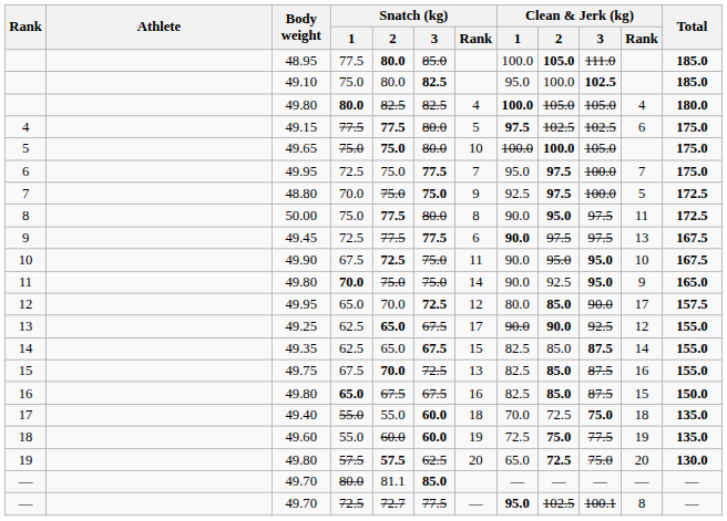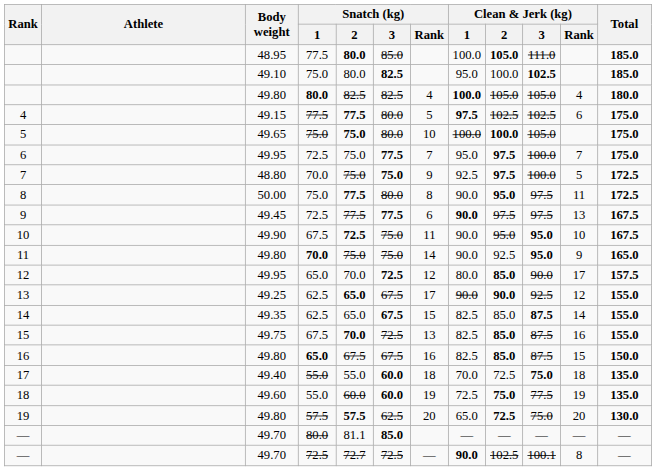— / 72.5 | Snatch (kg) / 3: 77.5 -> 72.5
— / 72.5 | Clean & Jerk (kg) / 1: 95.0 -> 90.0
